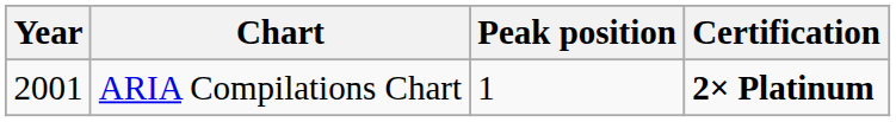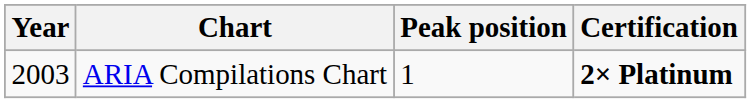ARIA Compilations Chart | Year: 2001 -> 2003
